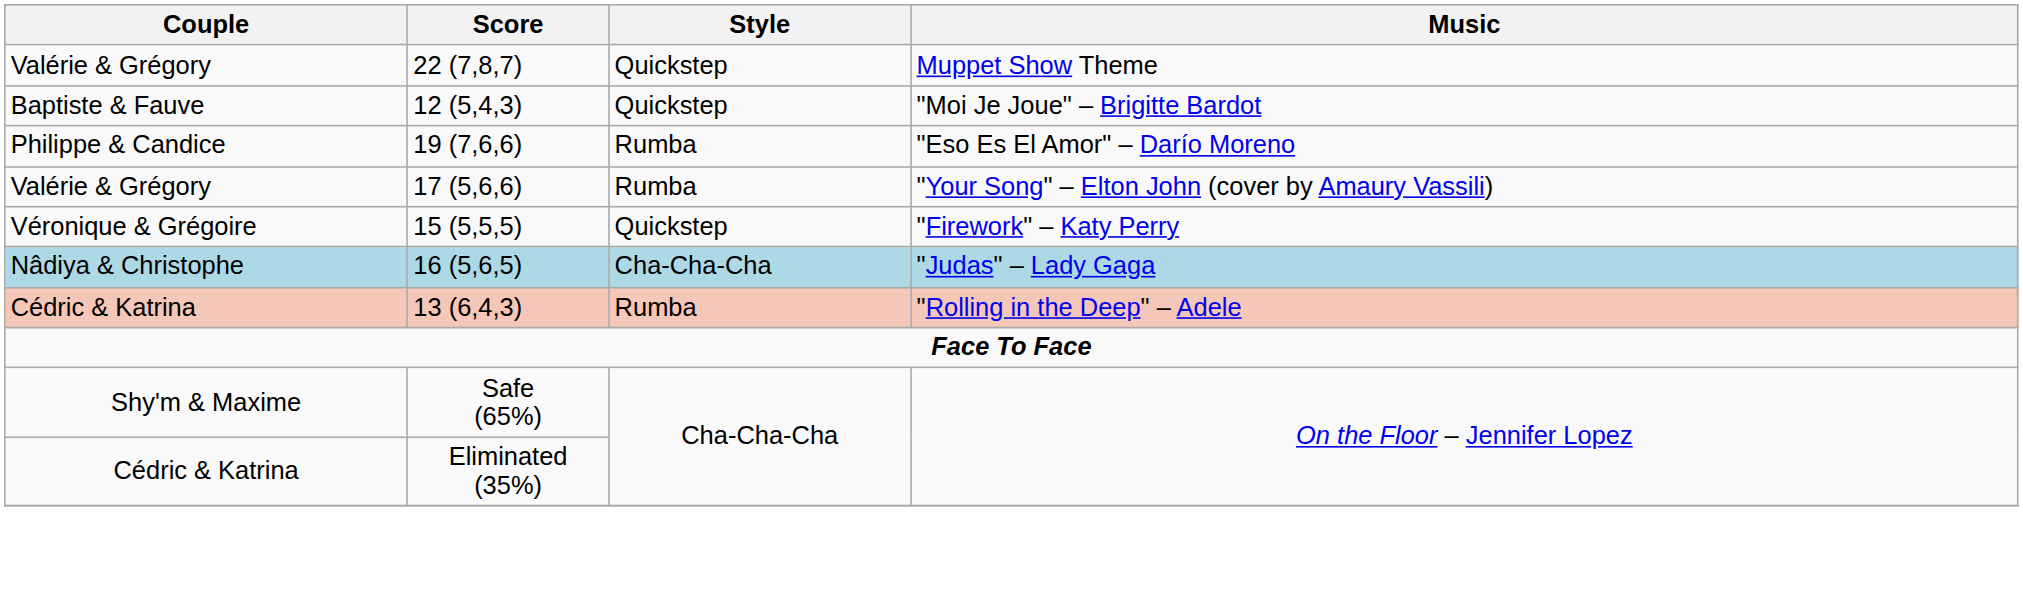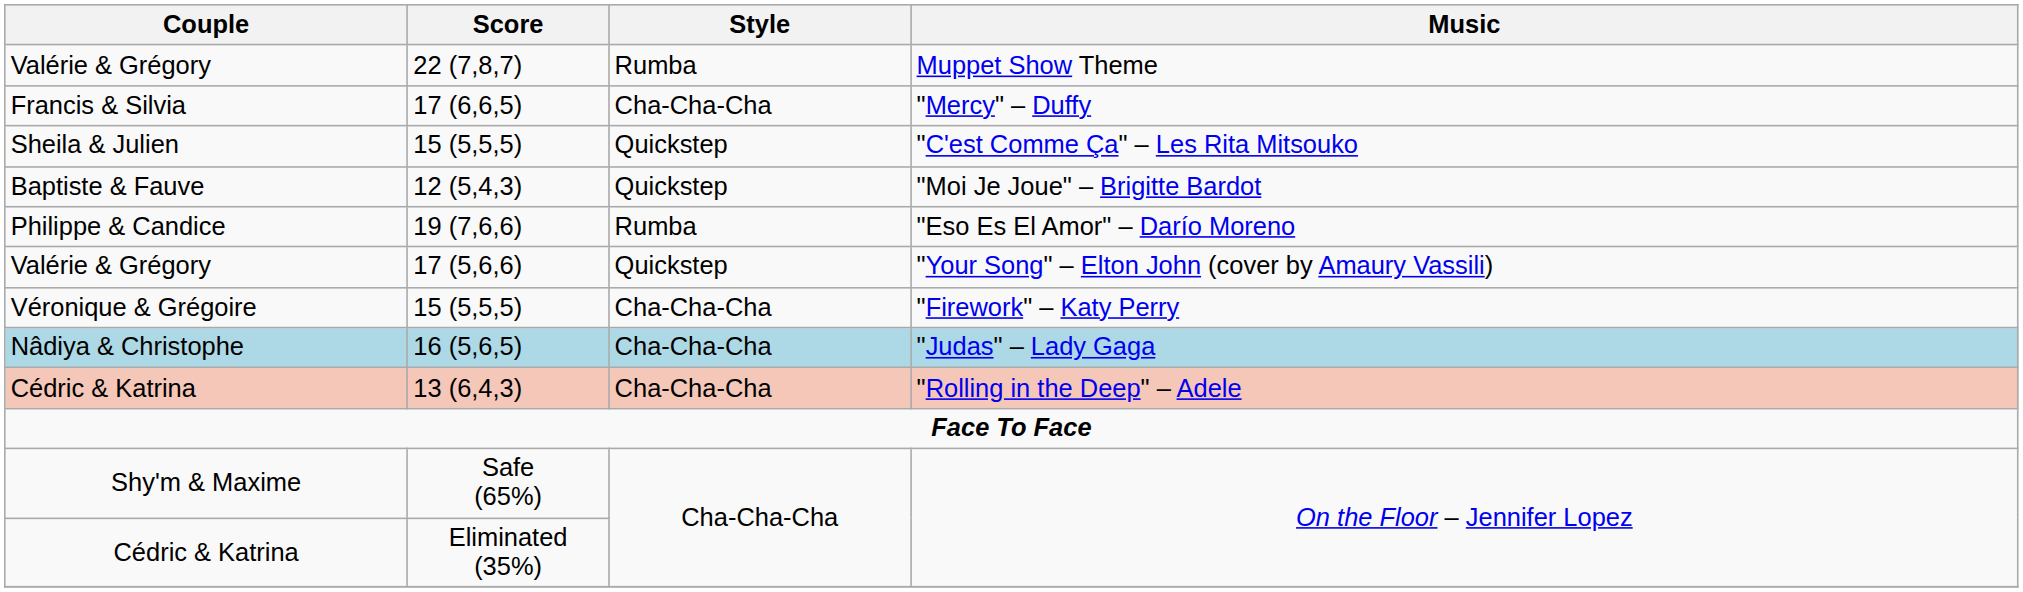Muppet Show Theme | Style: Quickstep -> Rumba
+ row: Francis & Silvia | 17 (6,6,5) | Cha-Cha-Cha | "Mercy" – Duffy
+ row: Sheila & Julien | 15 (5,5,5) | Quickstep | "C'est Comme Ça" – Les Rita Mitsouko
"Your Song" – Elton John (cover by Amaury Vassili) | Style: Rumba -> Quickstep
"Firework" – Katy Perry | Style: Quickstep -> Cha-Cha-Cha
"Rolling in the Deep" – Adele | Style: Rumba -> Cha-Cha-Cha
